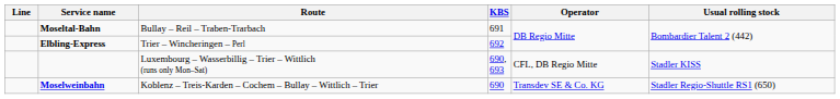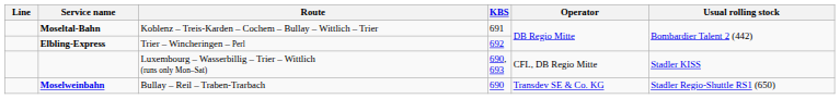Moseltal-Bahn | Route: Bullay – Reil – Traben-Trarbach -> Koblenz – Treis-Karden – Cochem – Bullay – Wittlich – Trier
Moselweinbahn | Route: Koblenz – Treis-Karden – Cochem – Bullay – Wittlich – Trier -> Bullay – Reil – Traben-Trarbach
